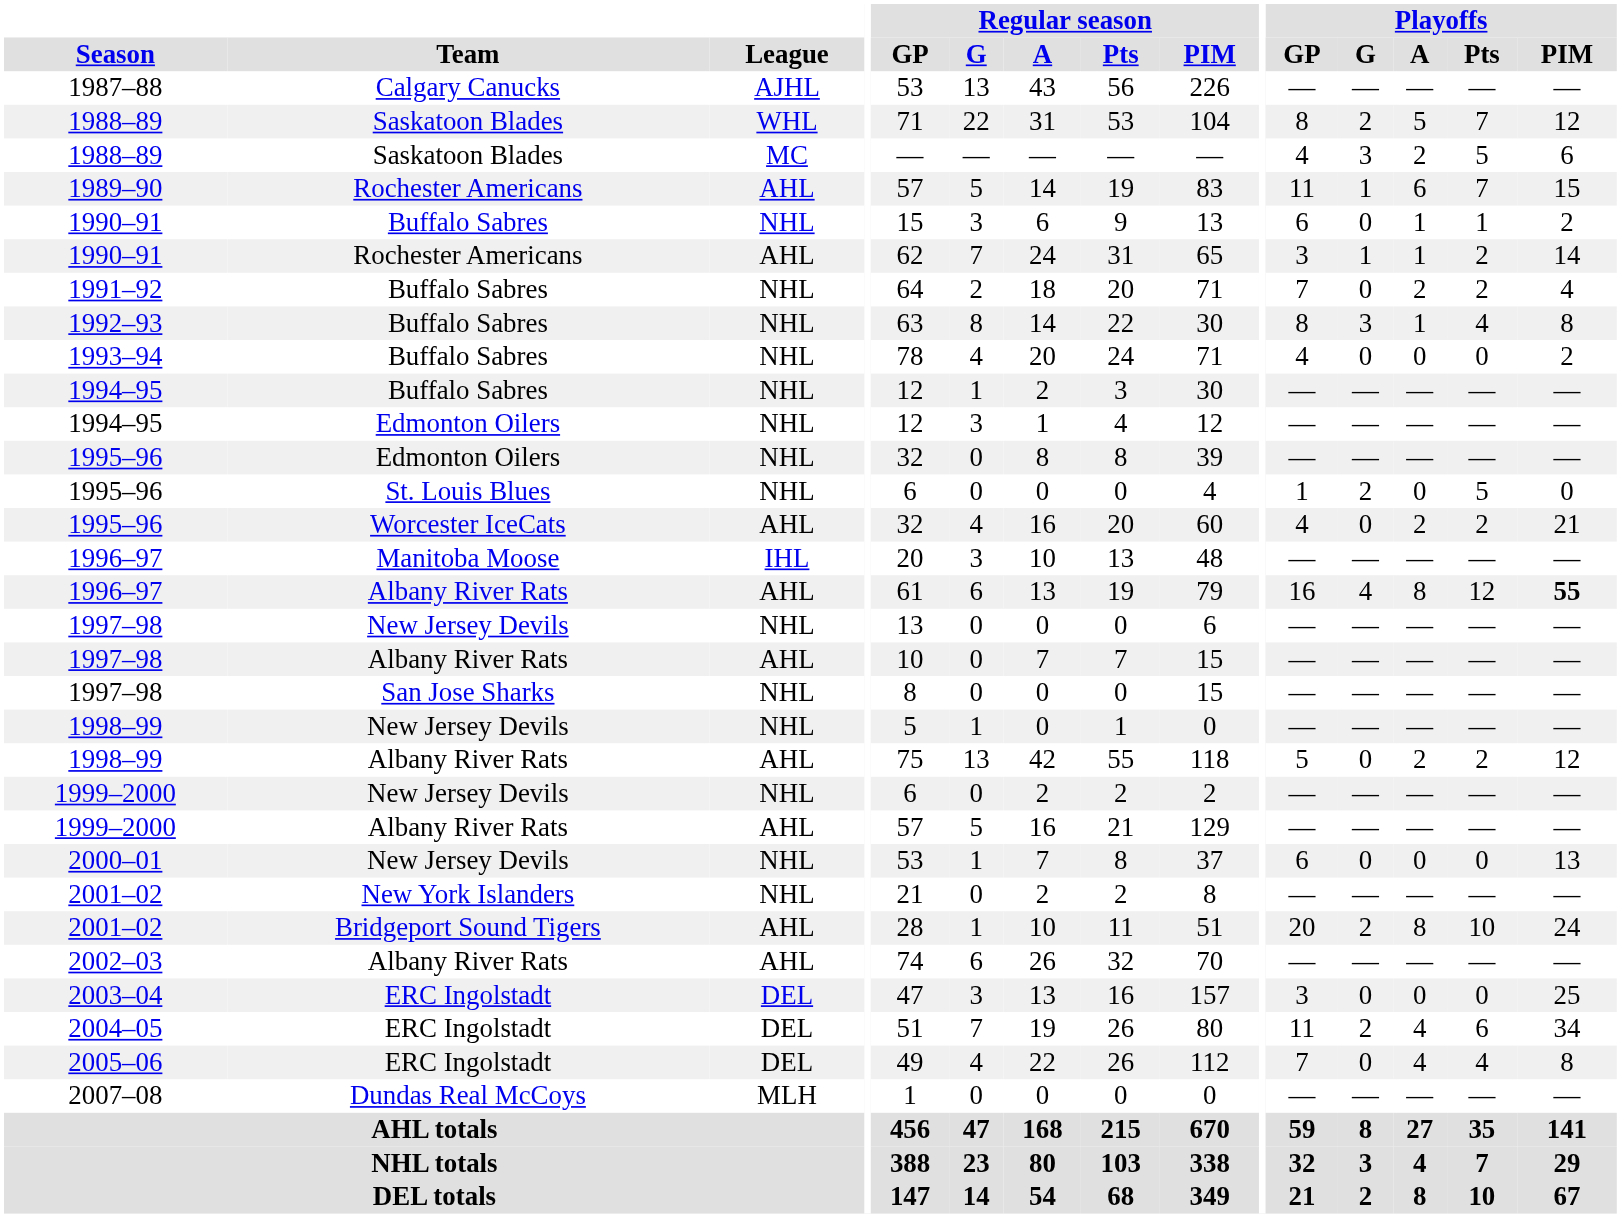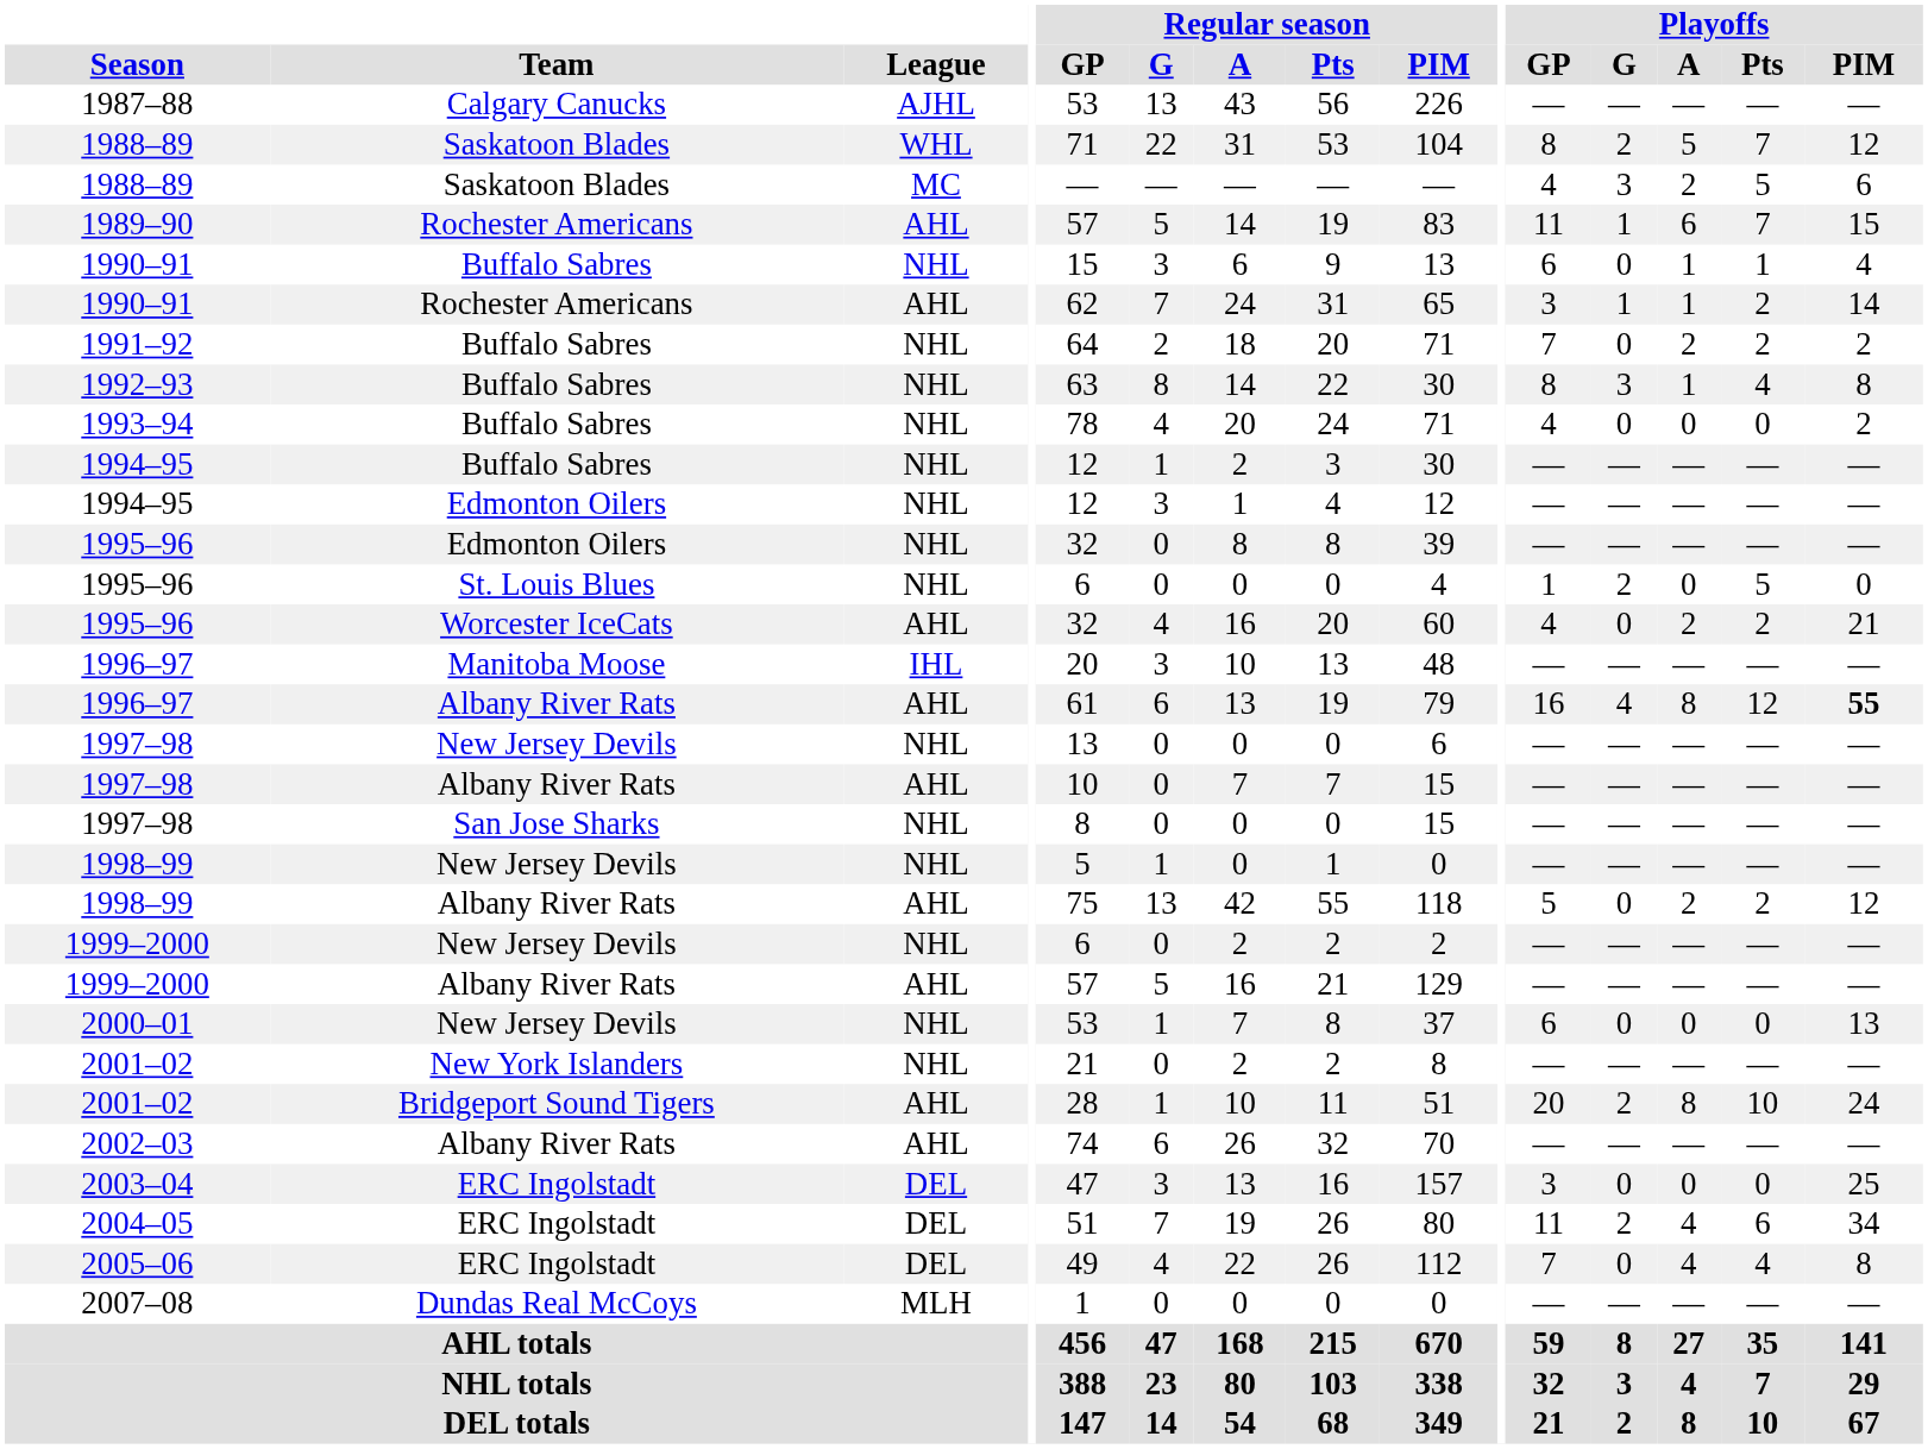1990–91 / Buffalo Sabres | Playoffs / PIM: 2 -> 4
1991–92 | Playoffs / PIM: 4 -> 2
